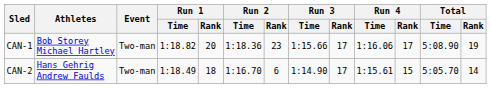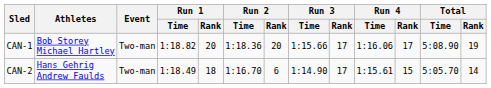CAN-1 | Run 2 / Rank: 23 -> 20
